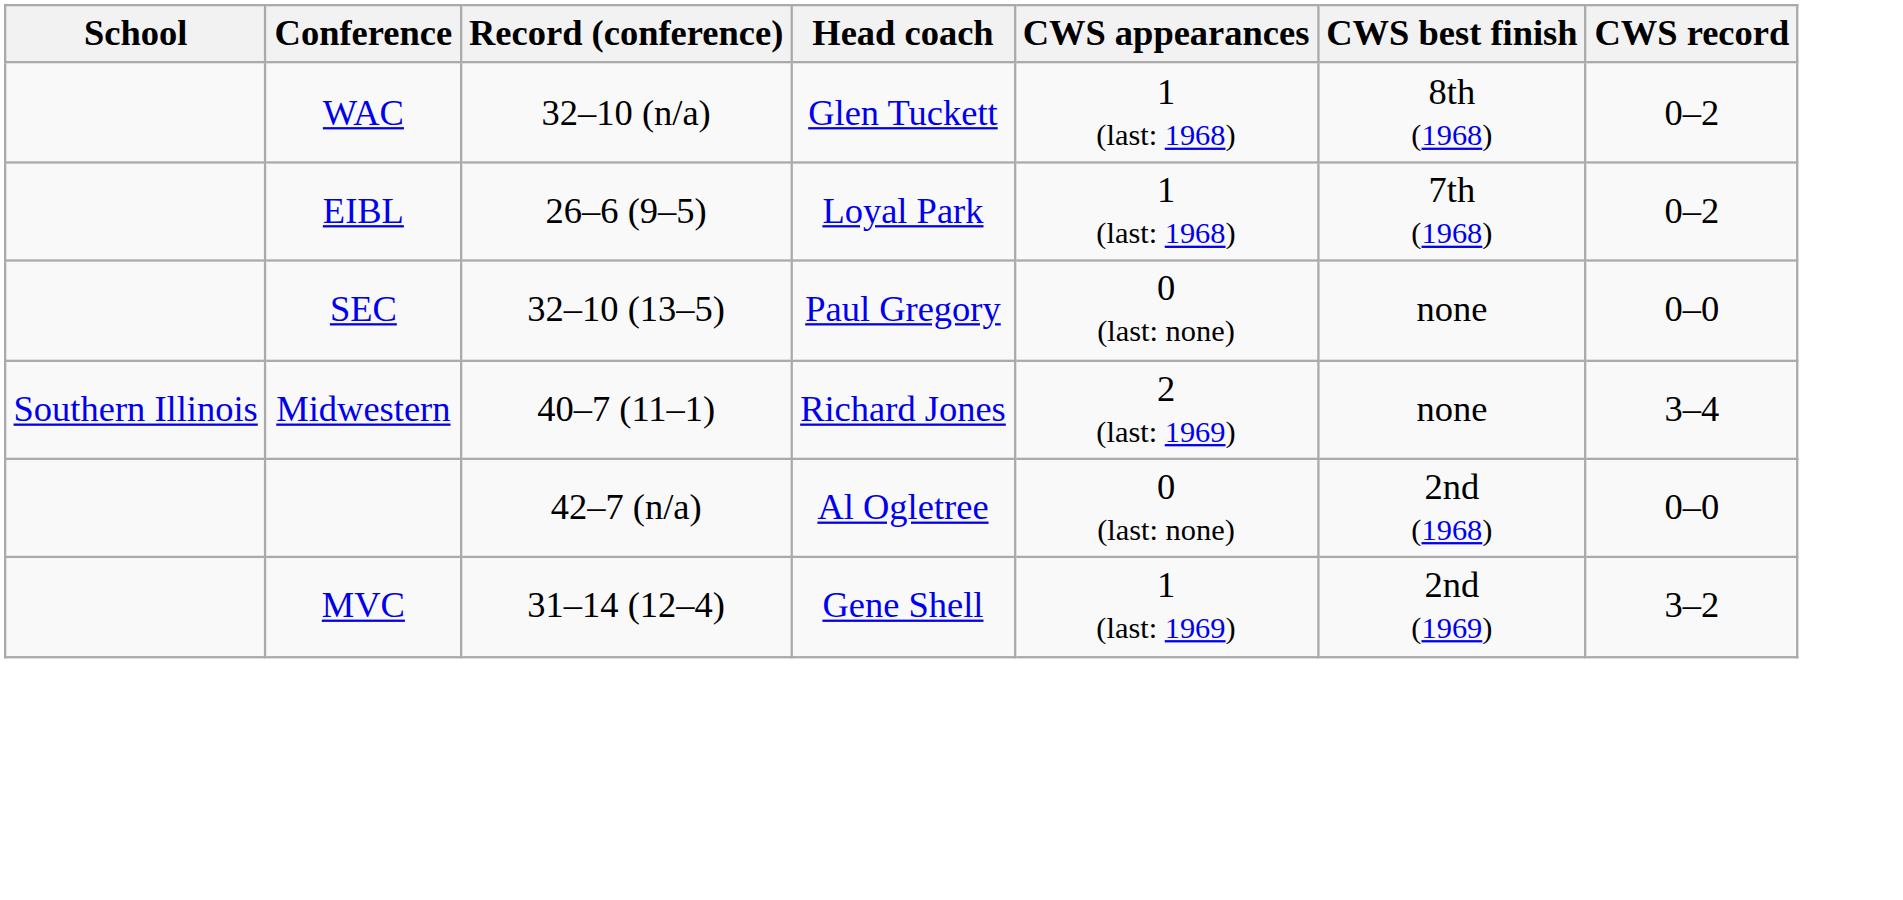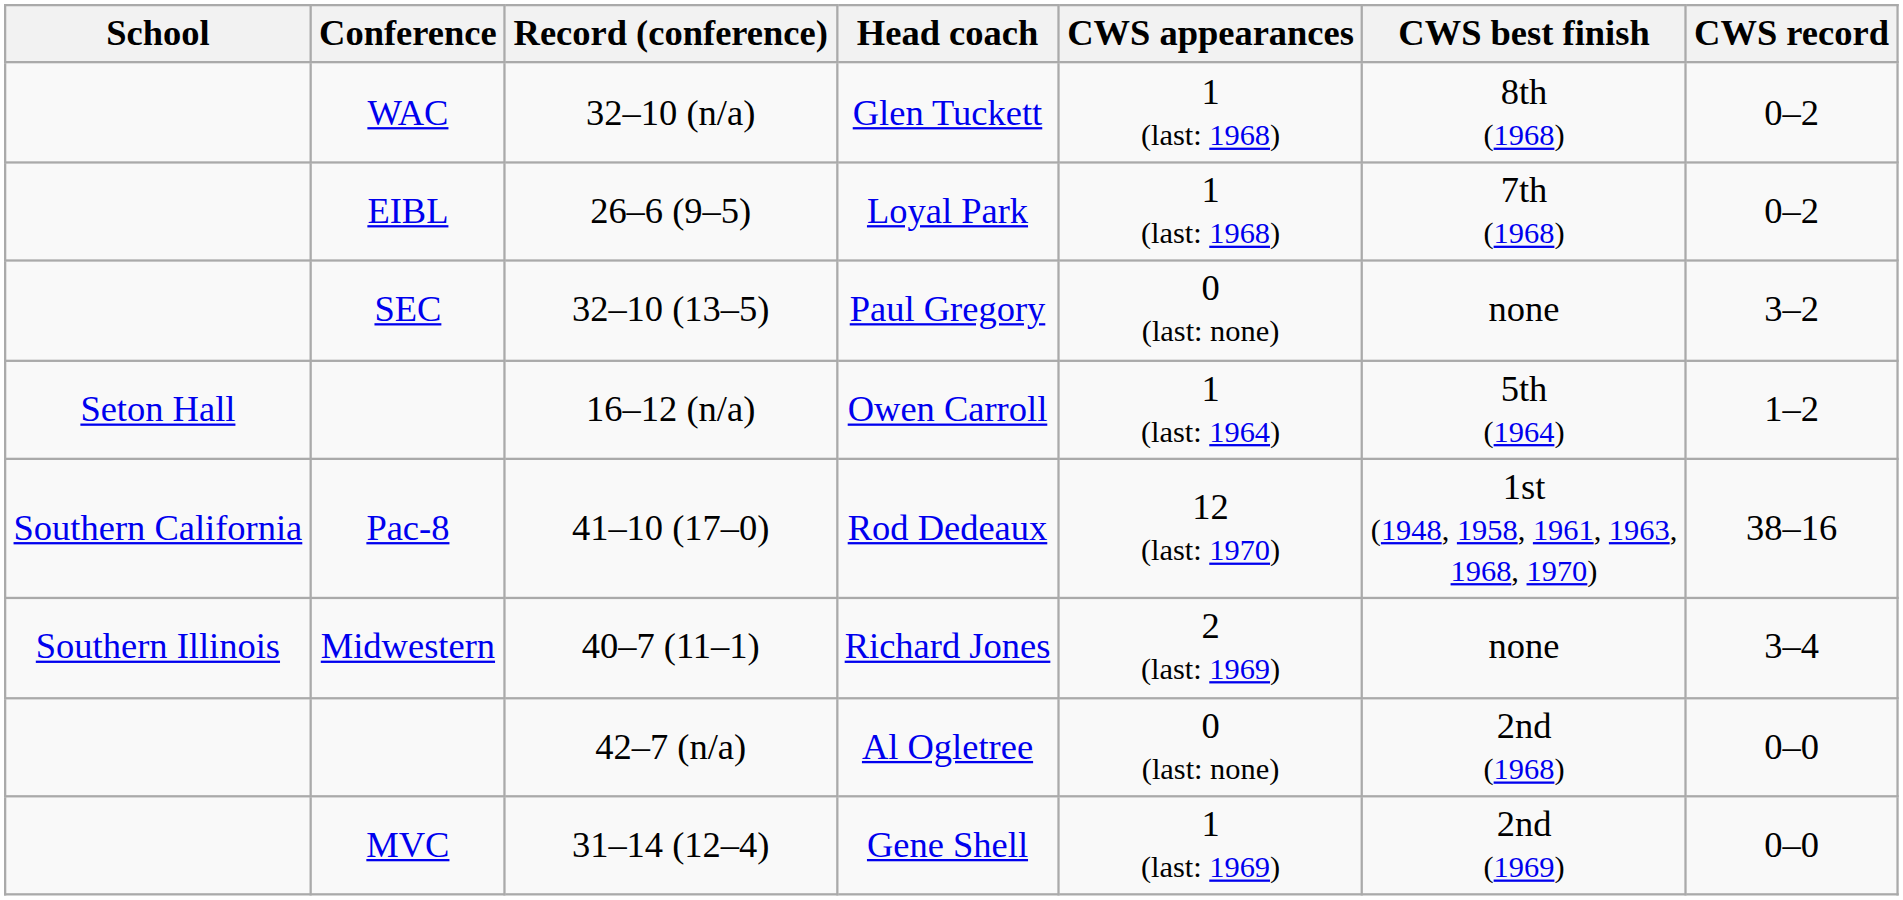Paul Gregory | CWS record: 0–0 -> 3–2
+ row: Seton Hall | 16–12 (n/a) | Owen Carroll | 1 (last: 1964) | 5th (1964) | 1–2
+ row: Southern California | Pac-8 | 41–10 (17–0) | Rod Dedeaux | 12 (last: 1970) | 1st (1948, 1958, 1961, 1963, 1968, 1970) | 38–16
Gene Shell | CWS record: 3–2 -> 0–0
